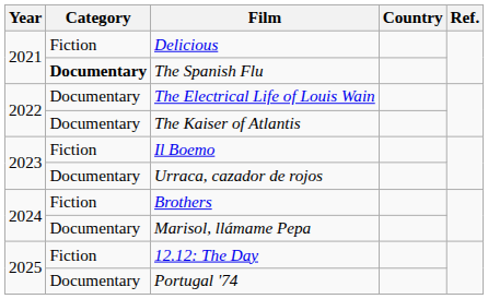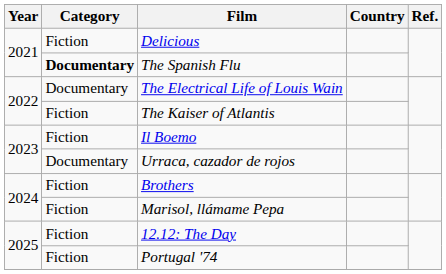The Kaiser of Atlantis | Category: Documentary -> Fiction
Marisol, llámame Pepa | Category: Documentary -> Fiction
Portugal '74 | Category: Documentary -> Fiction
